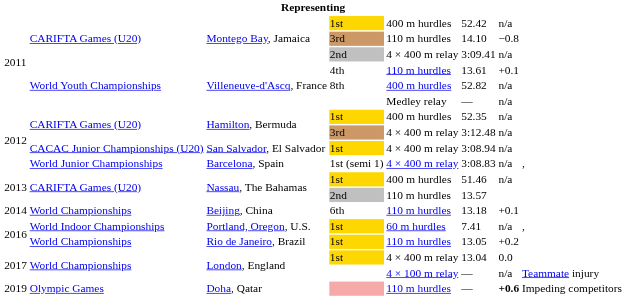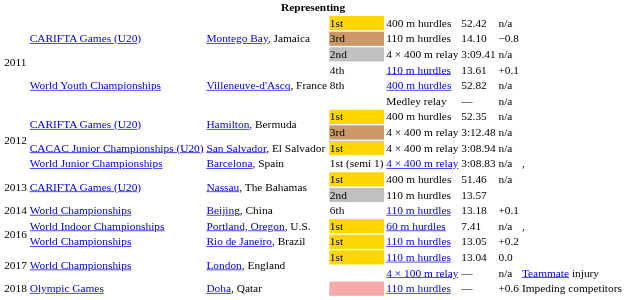London, England / 1st | column 5: 4 × 400 m relay -> 110 m hurdles
Doha, Qatar | column 1: 2019 -> 2018
Doha, Qatar | column 7: bold -> normal
